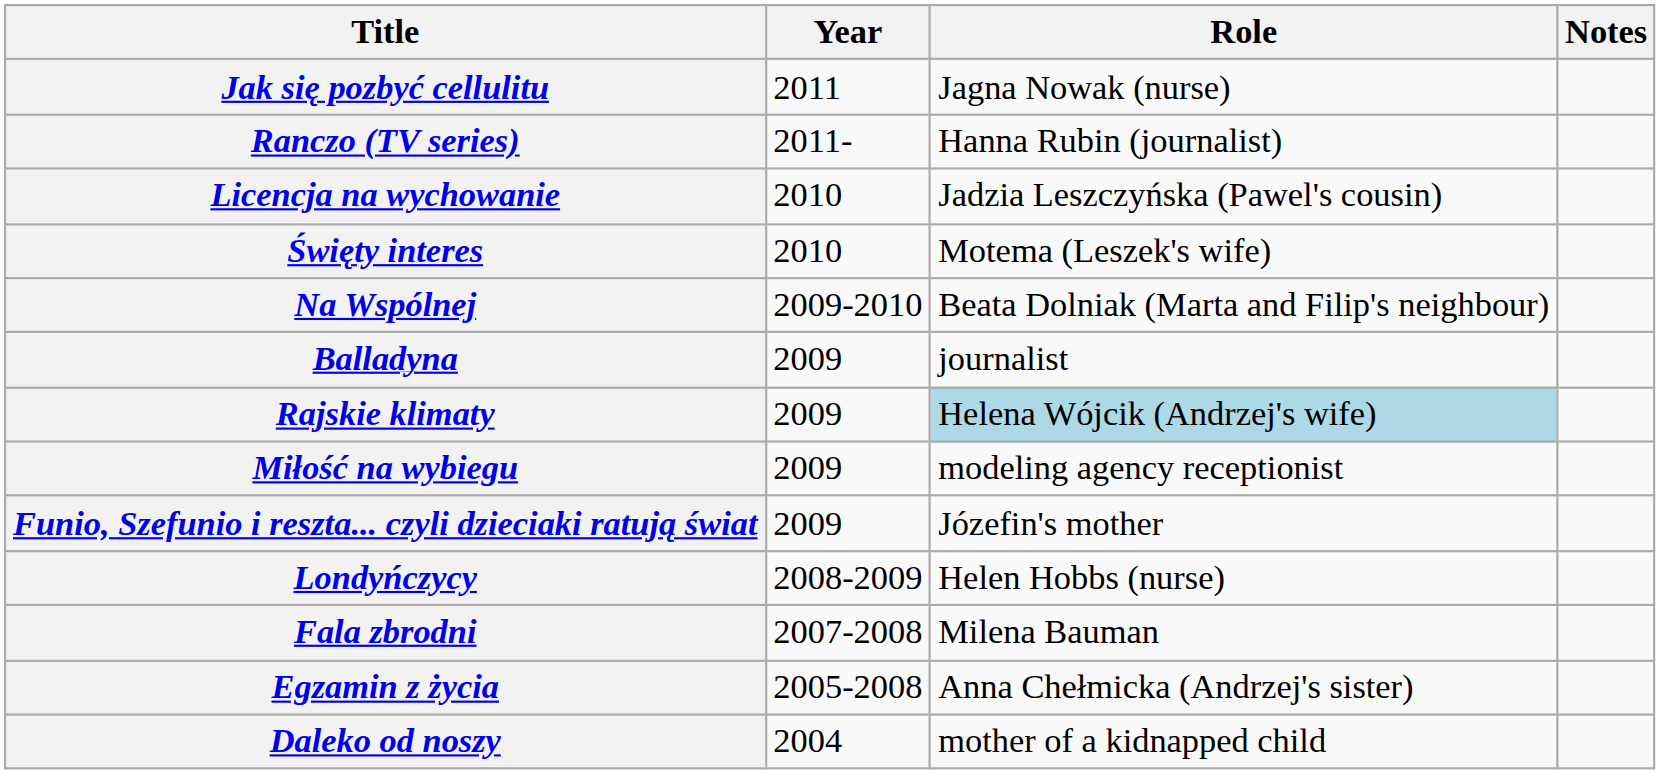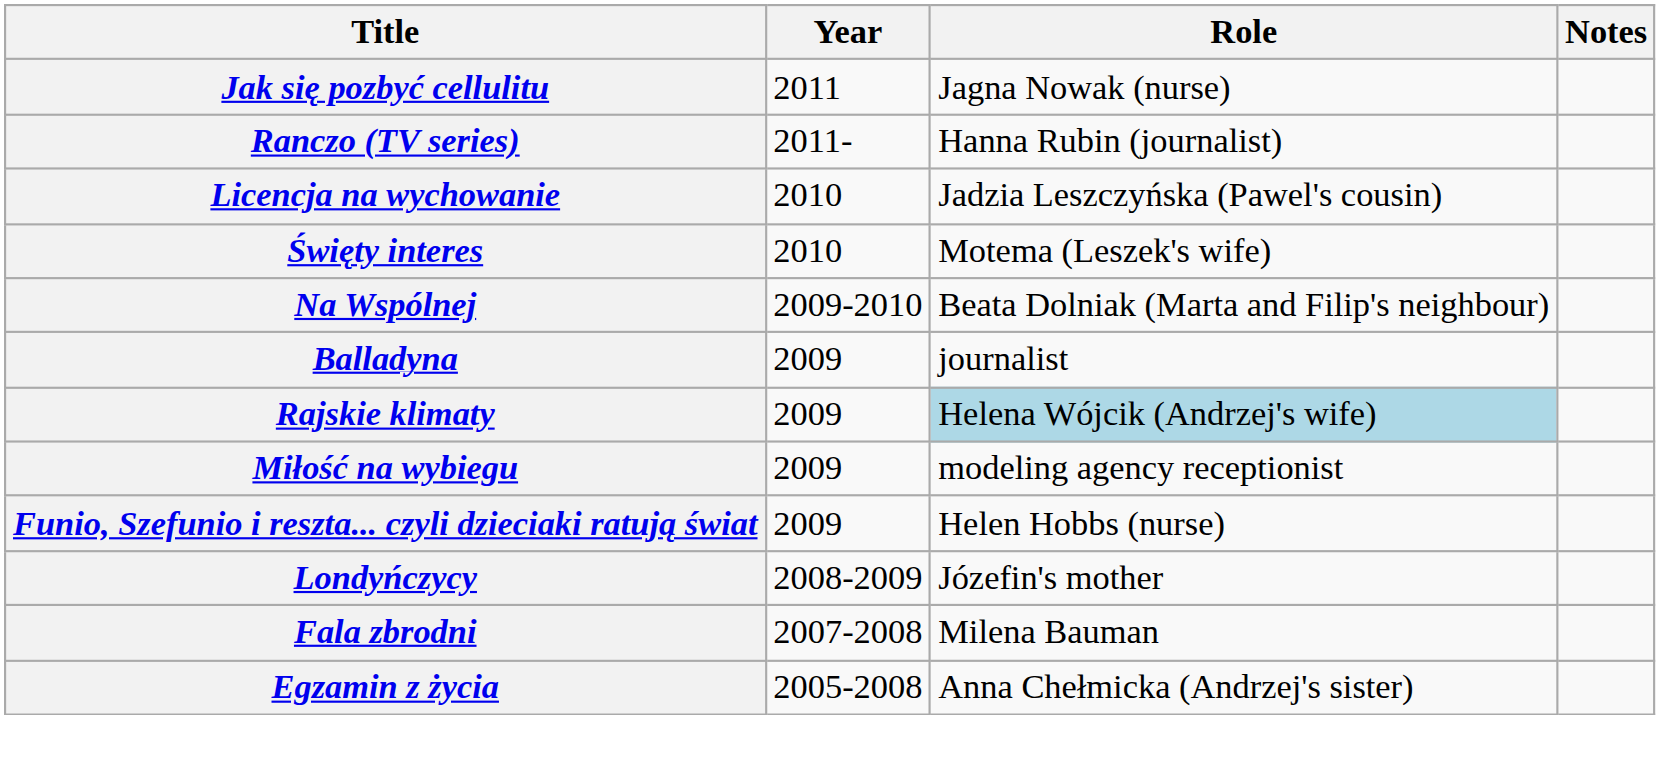Funio, Szefunio i reszta... czyli dzieciaki ratują świat | Role: Józefin's mother -> Helen Hobbs (nurse)
Londyńczycy | Role: Helen Hobbs (nurse) -> Józefin's mother
- row: Daleko od noszy | 2004 | mother of a kidnapped child
